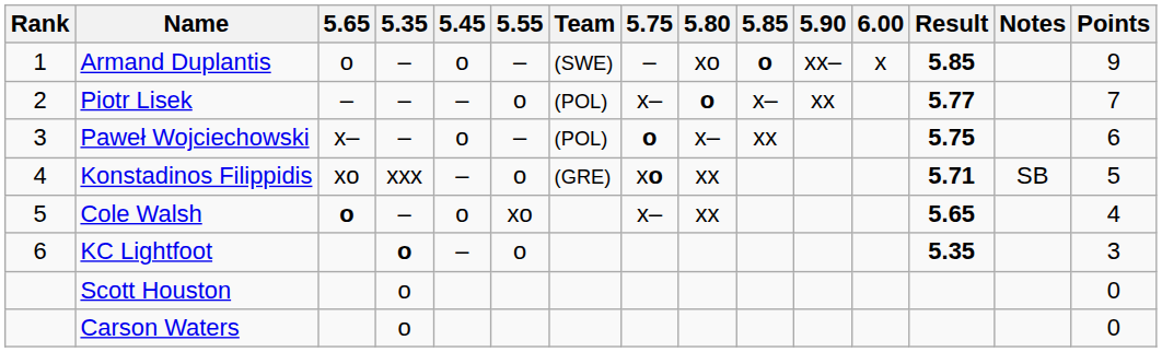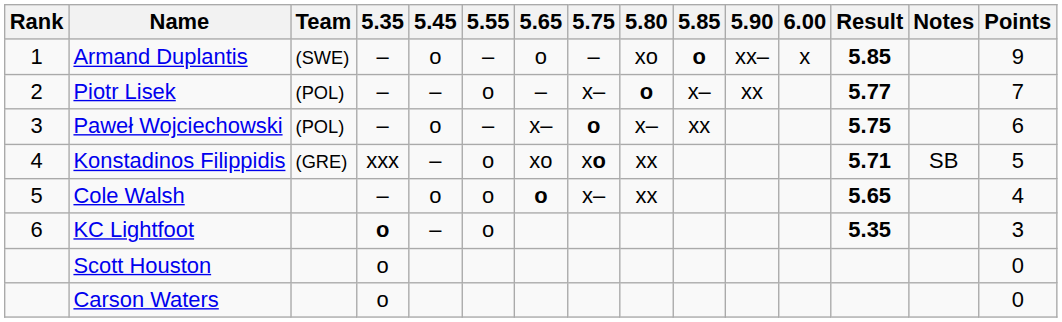columns swapped: Team <-> 5.65
Cole Walsh | 5.55: xo -> o
